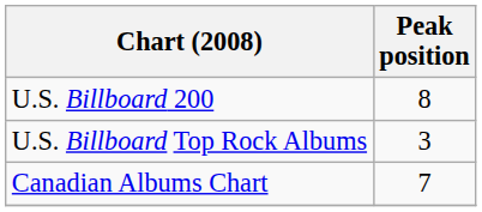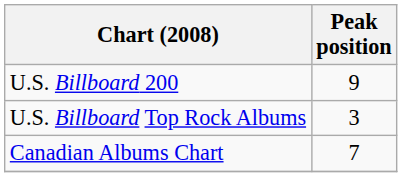U.S. Billboard 200 | Peak position: 8 -> 9
